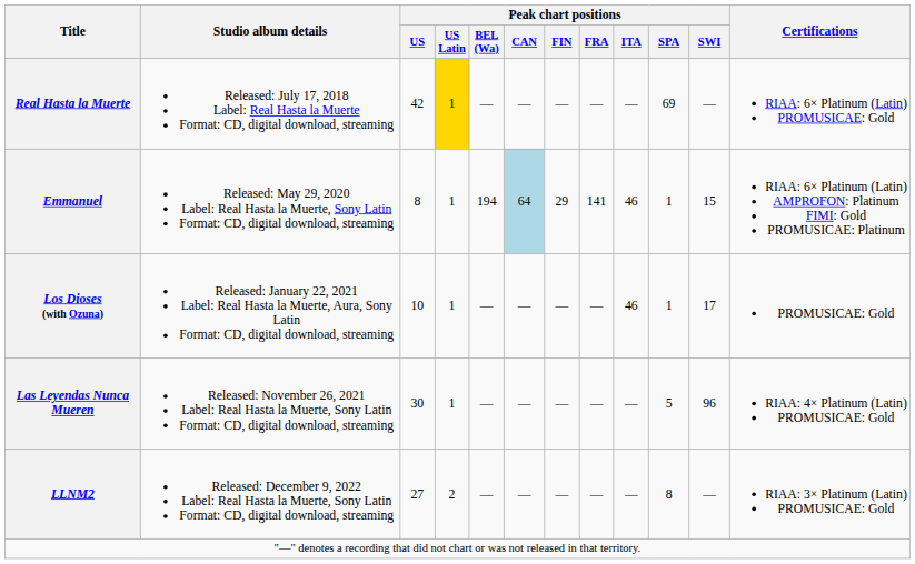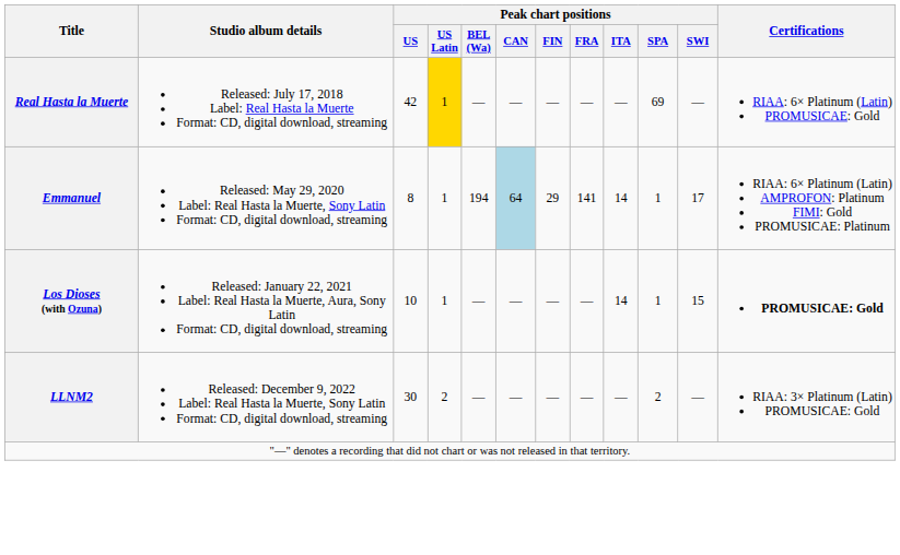Emmanuel | Peak chart positions / ITA: 46 -> 14
Emmanuel | Peak chart positions / SWI: 15 -> 17
Los Dioses (with Ozuna) | Peak chart positions / ITA: 46 -> 14
Los Dioses (with Ozuna) | Peak chart positions / SWI: 17 -> 15
Los Dioses (with Ozuna) | Certifications: normal -> bold
- row: Las Leyendas Nunca Mueren | Released: November 26, 2021 Label: Real Hasta la Muerte, Sony Latin Format: CD, digital download, streaming | 30 | 1 | — | — | — | — | — | 5 | 96 | RIAA: 4× Platinum (Latin) PROMUSICAE: Gold
LLNM2 | Peak chart positions / US: 27 -> 30
LLNM2 | Peak chart positions / SPA: 8 -> 2
